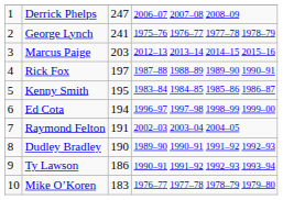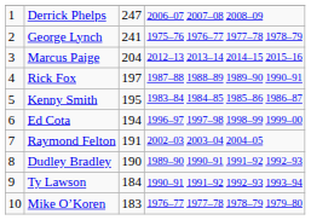Marcus Paige | column 3: 203 -> 204
Ty Lawson | column 3: 186 -> 184
